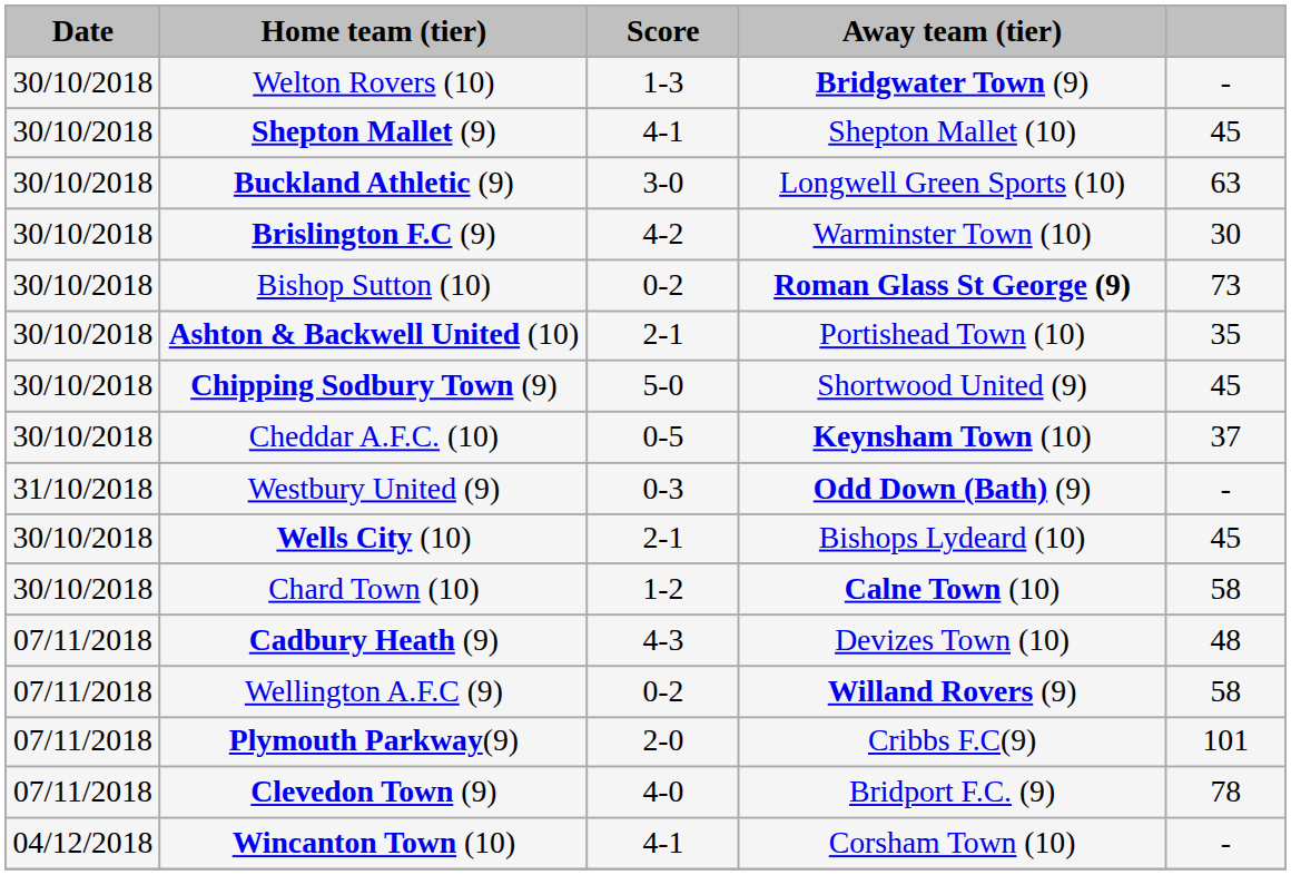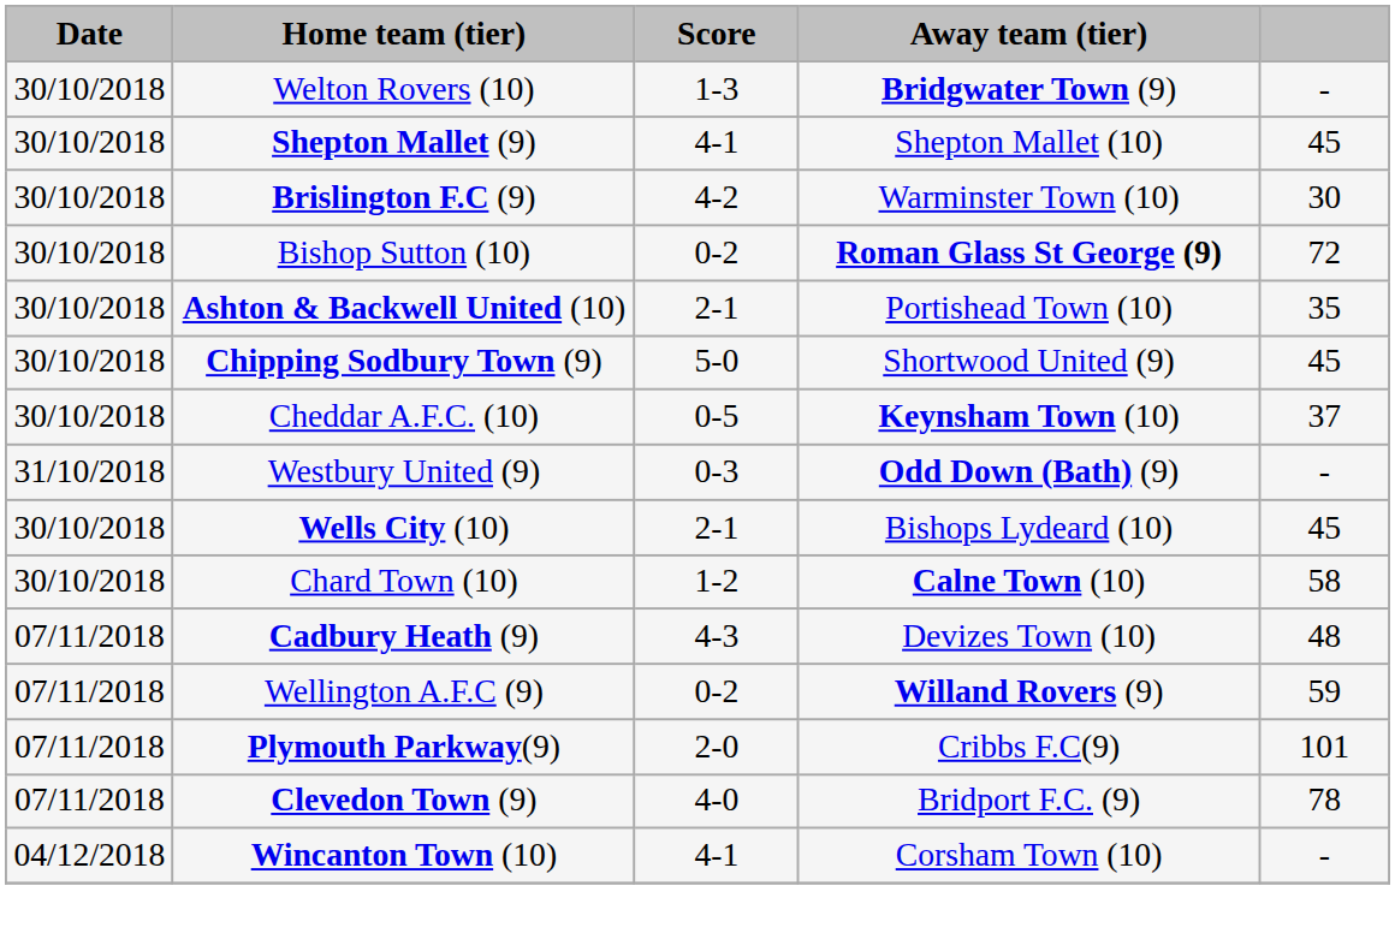- row: 30/10/2018 | Buckland Athletic (9) | 3-0 | Longwell Green Sports (10) | 63
Bishop Sutton (10) | column 5: 73 -> 72
Wellington A.F.C (9) | column 5: 58 -> 59
